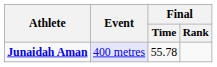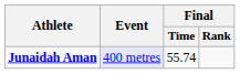Junaidah Aman | Final / Time: 55.78 -> 55.74
